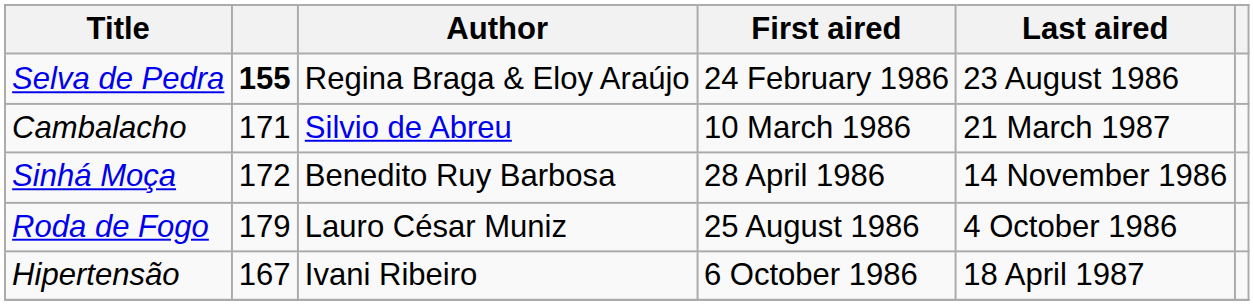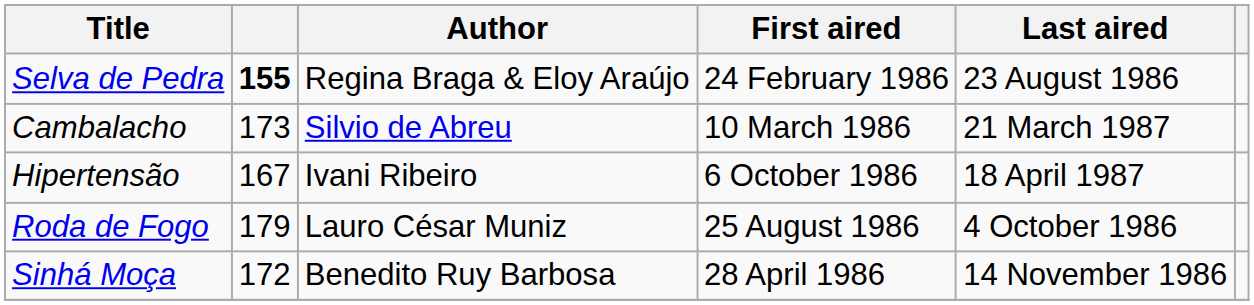Cambalacho | column 2: 171 -> 173
rows swapped: Sinhá Moça <-> Hipertensão
